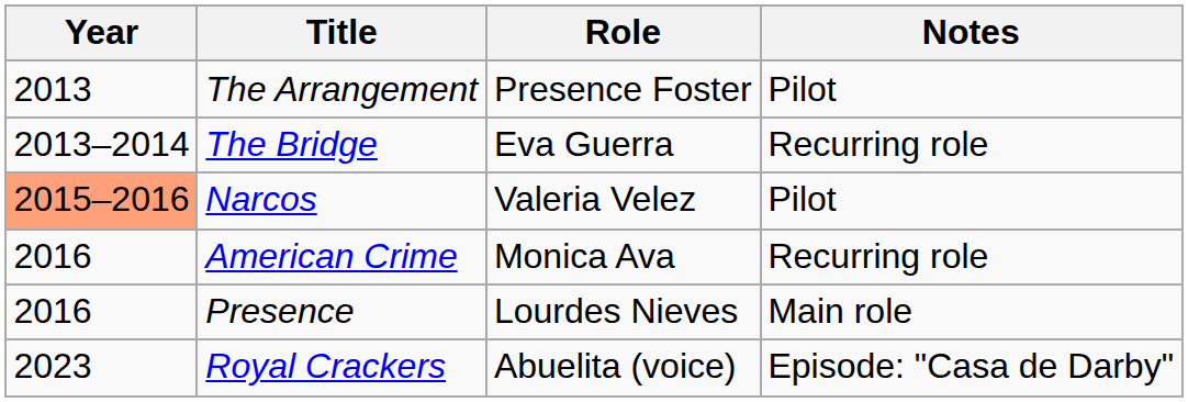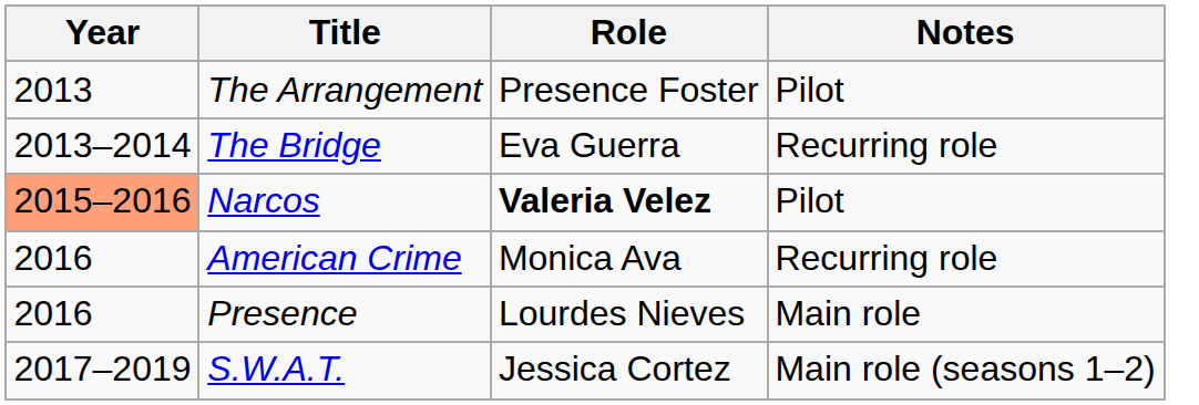Narcos | Role: normal -> bold
+ row: 2017–2019 | S.W.A.T. | Jessica Cortez | Main role (seasons 1–2)
- row: 2023 | Royal Crackers | Abuelita (voice) | Episode: "Casa de Darby"
